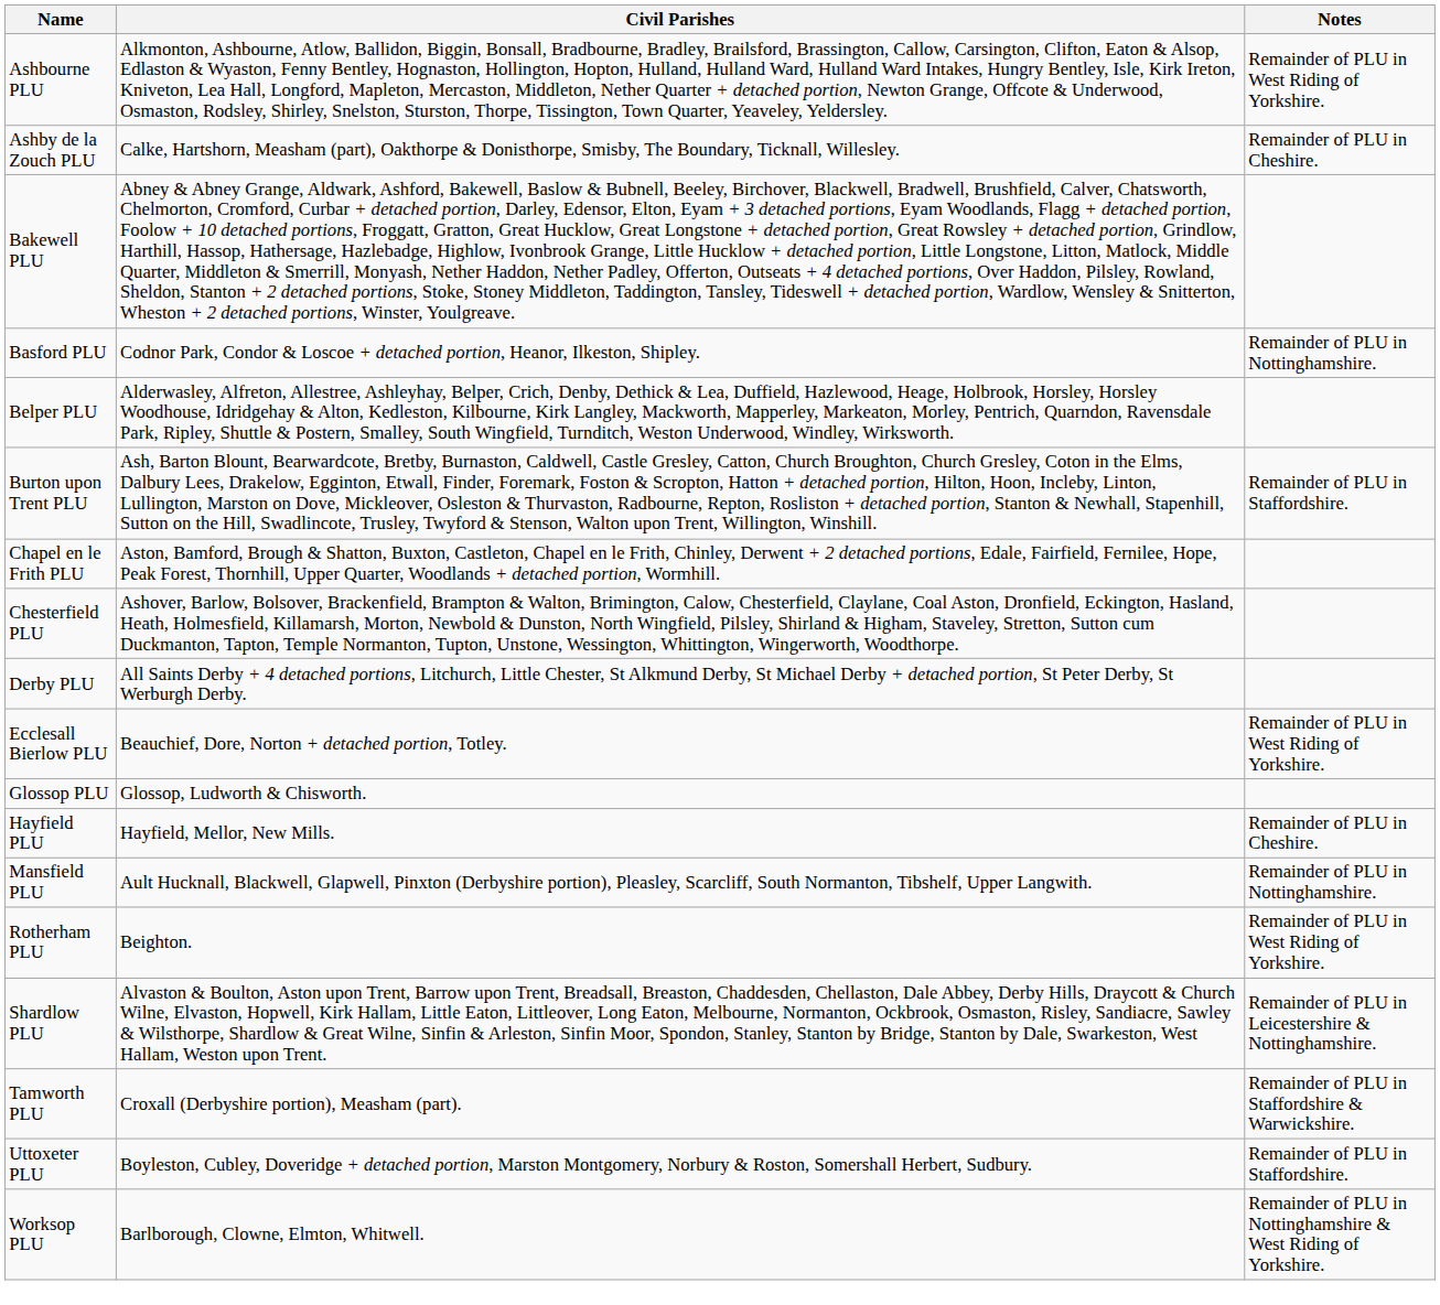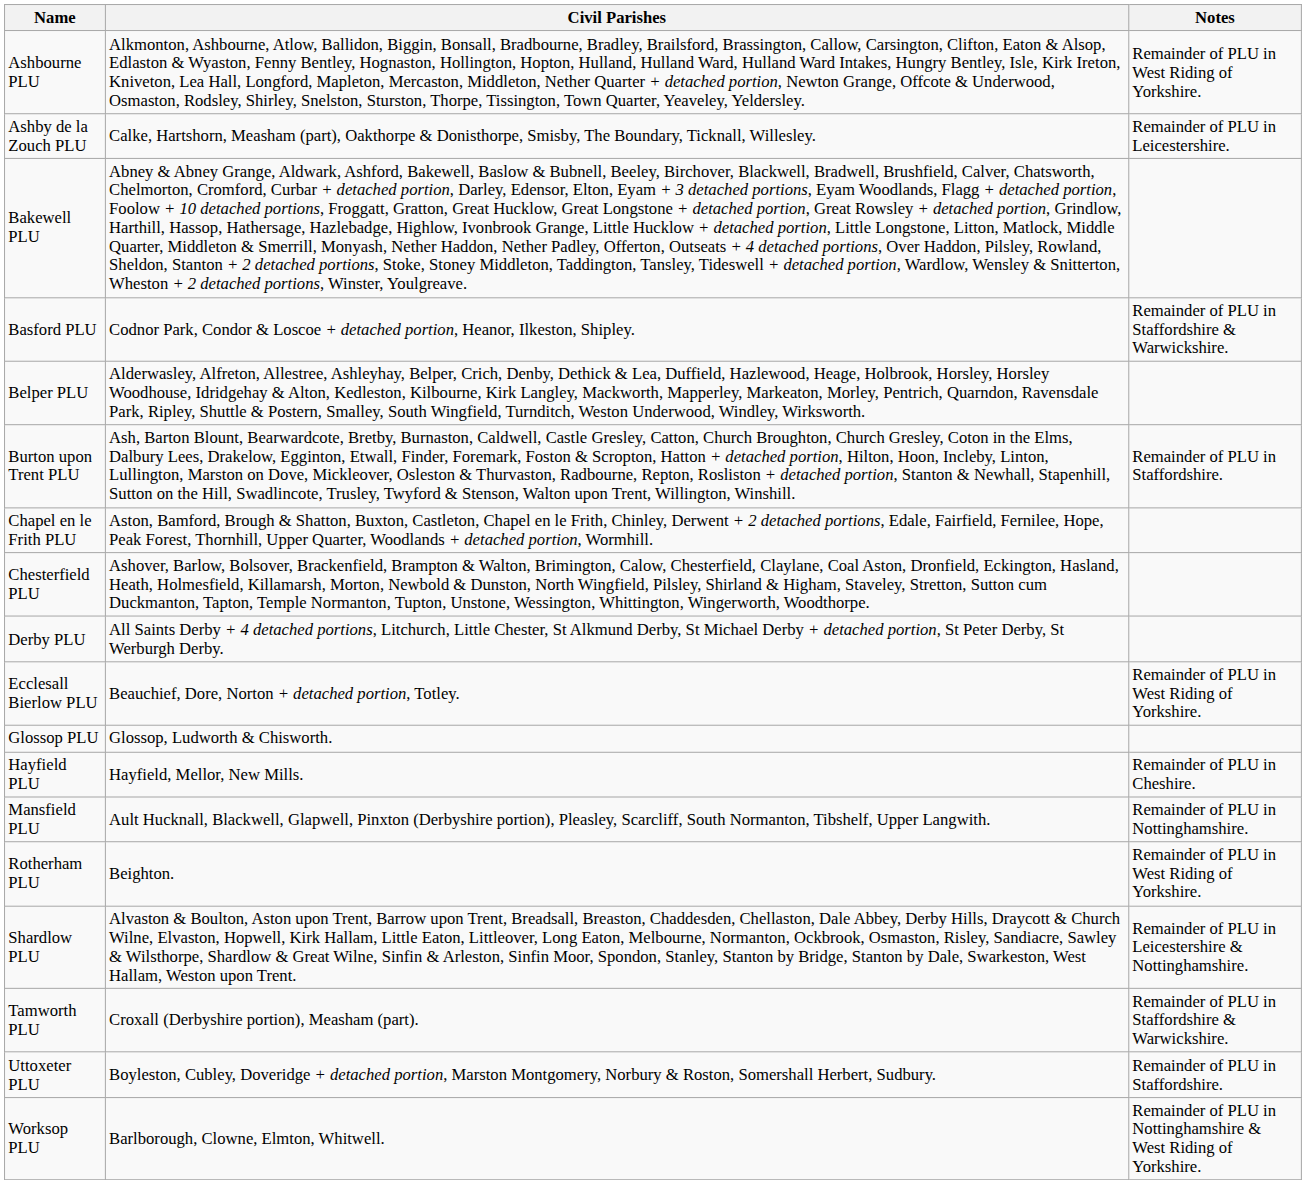Ashby de la Zouch PLU | Notes: Remainder of PLU in Cheshire. -> Remainder of PLU in Leicestershire.
Basford PLU | Notes: Remainder of PLU in Nottinghamshire. -> Remainder of PLU in Staffordshire & Warwickshire.
